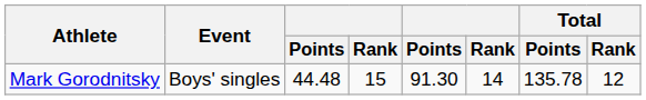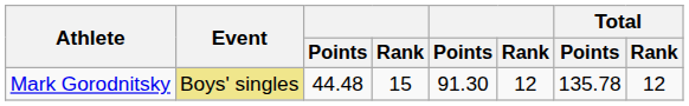Mark Gorodnitsky | Event: no background -> khaki background
Mark Gorodnitsky | column 6: 14 -> 12
